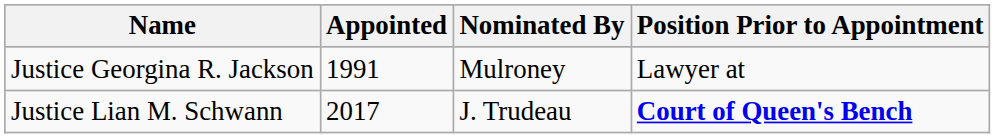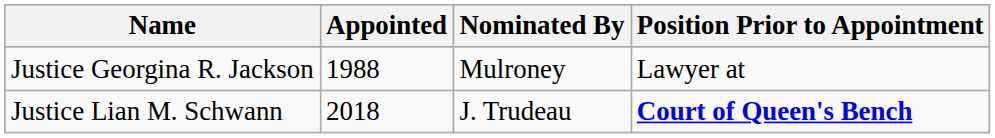Justice Georgina R. Jackson | Appointed: 1991 -> 1988
Justice Lian M. Schwann | Appointed: 2017 -> 2018
